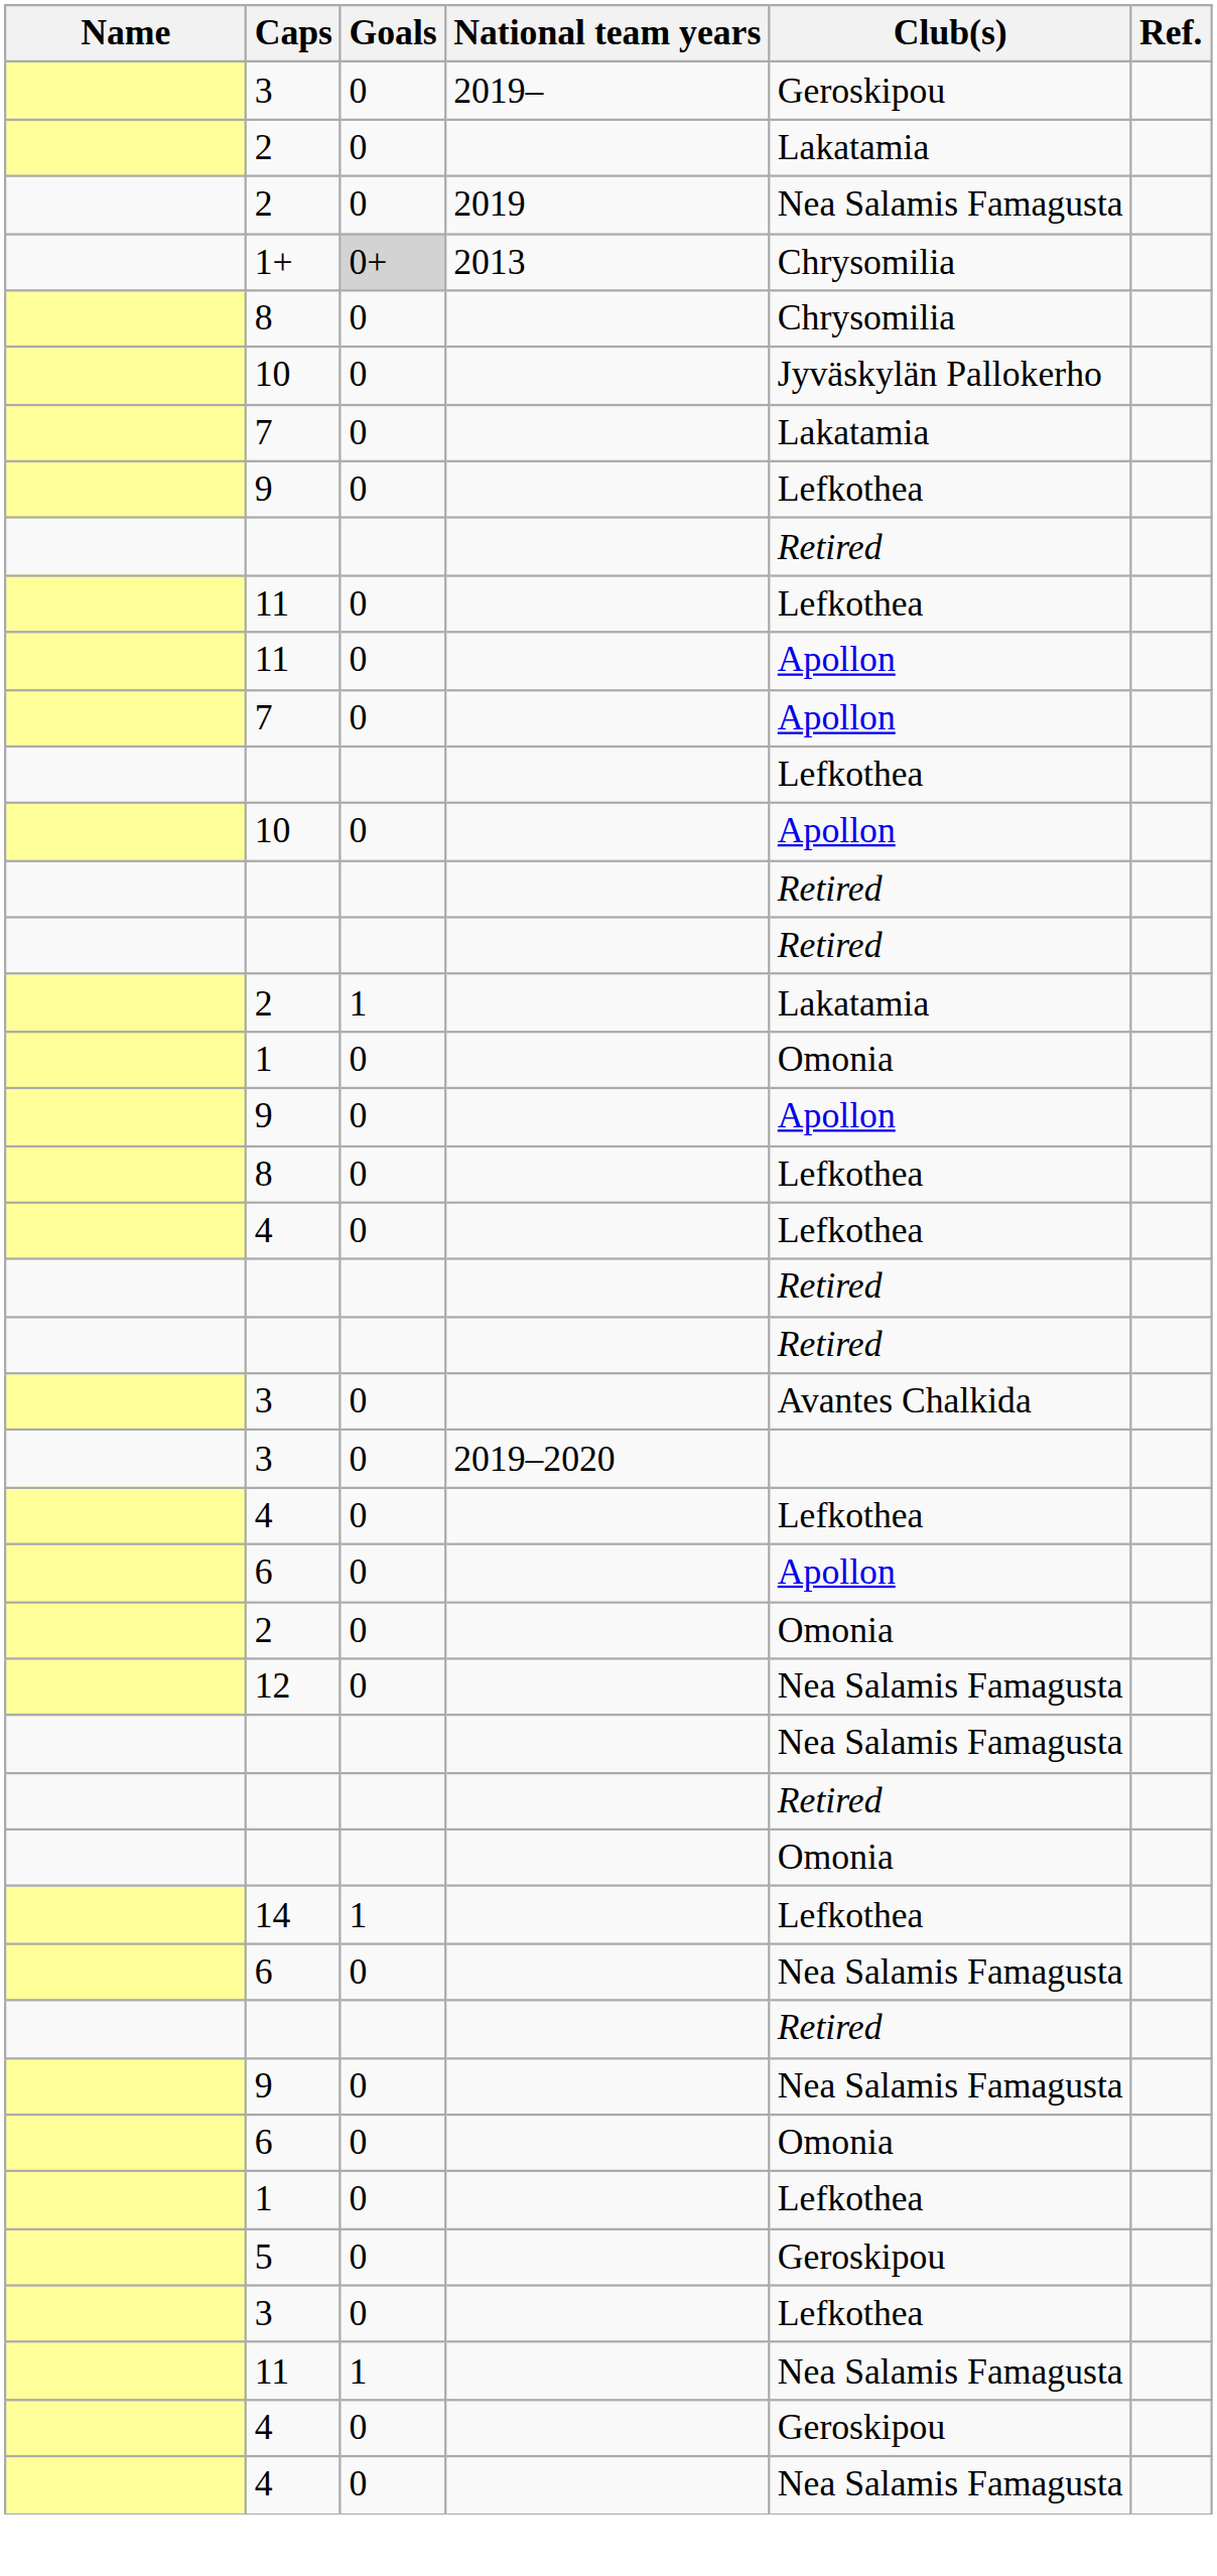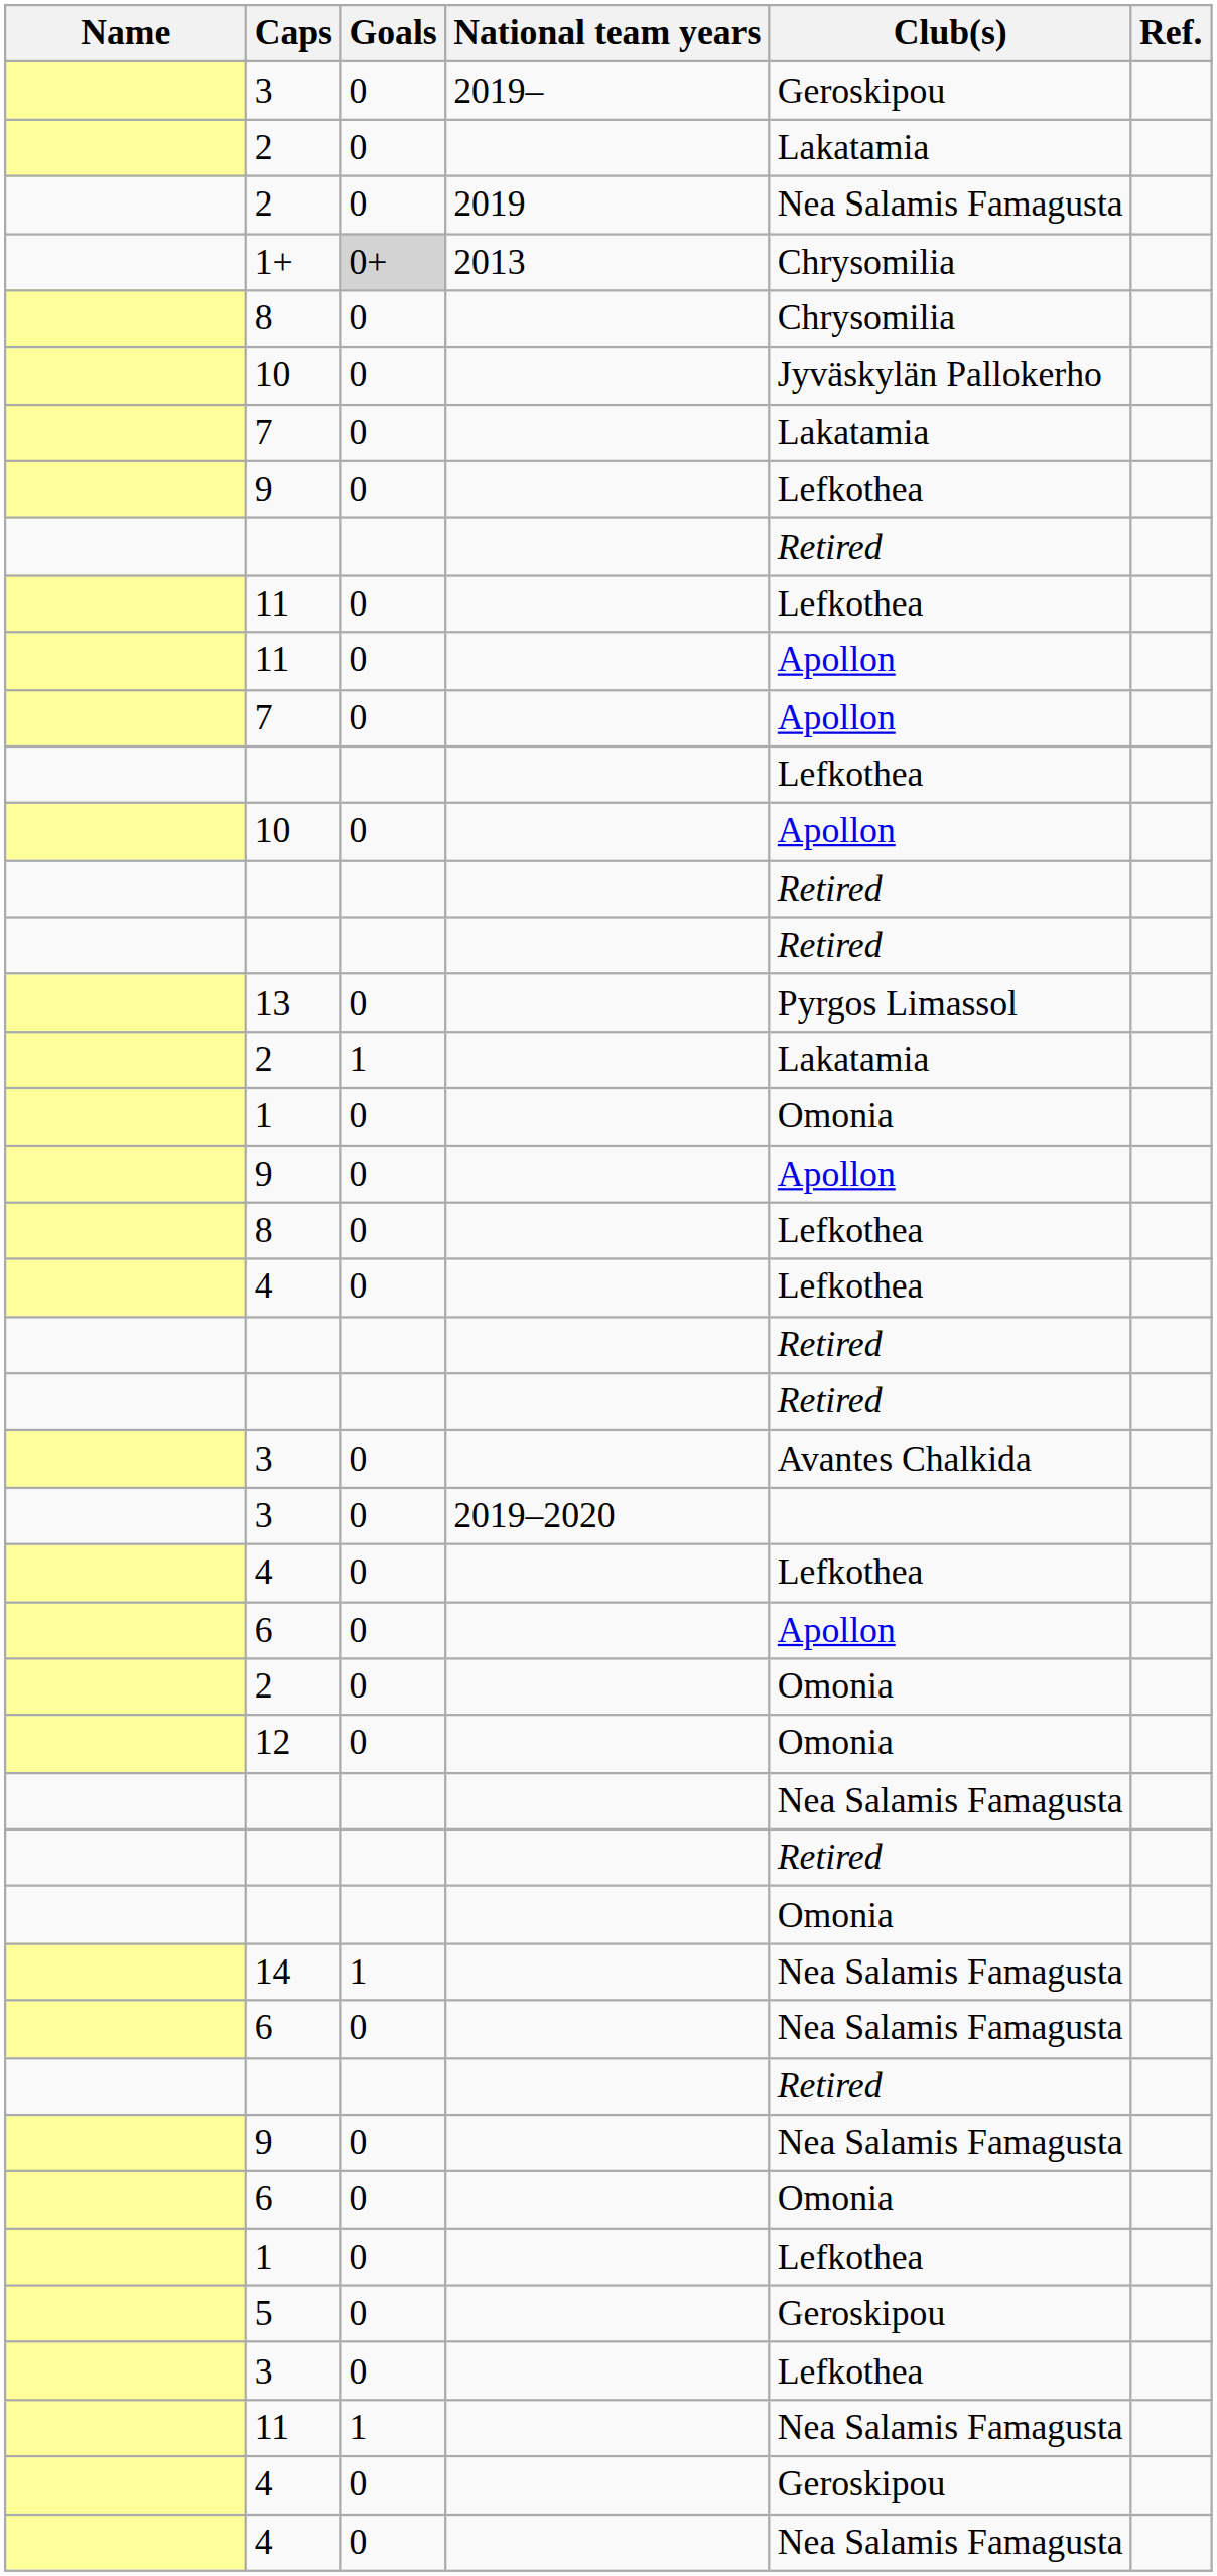+ row: 13 | 0 | Pyrgos Limassol
12 | Club(s): Nea Salamis Famagusta -> Omonia
14 | Club(s): Lefkothea -> Nea Salamis Famagusta
